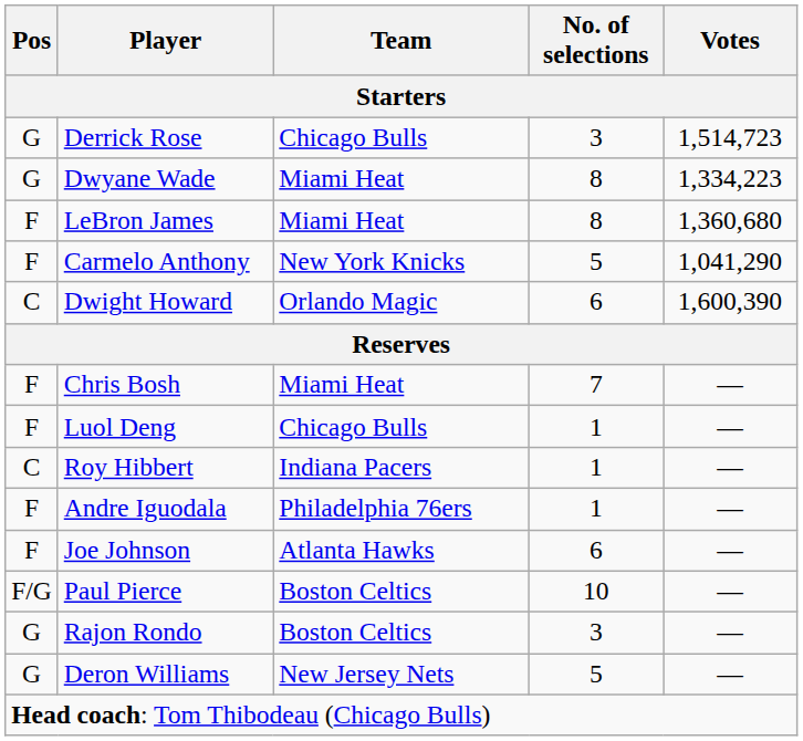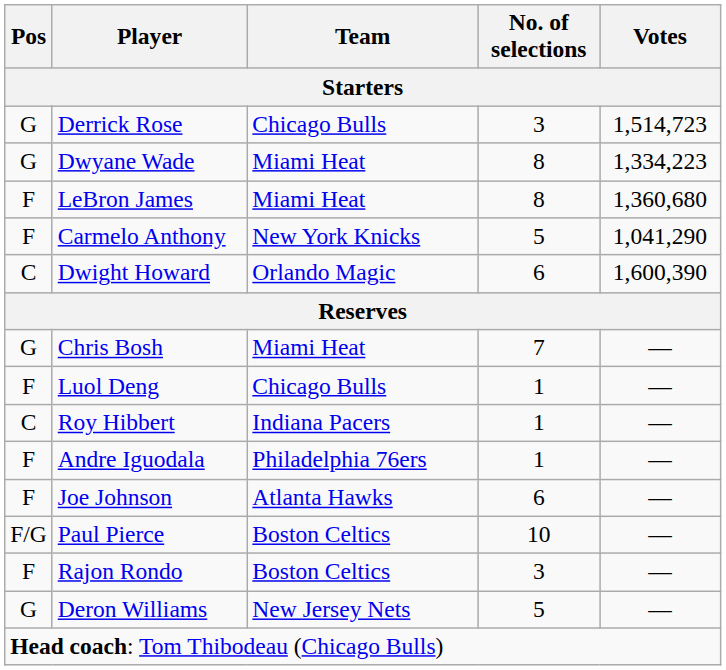Chris Bosh | Pos: F -> G
Rajon Rondo | Pos: G -> F
